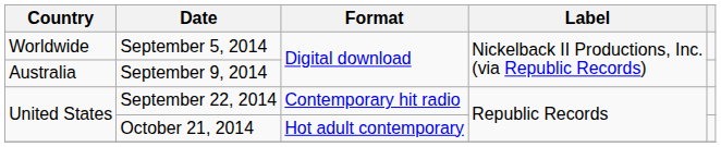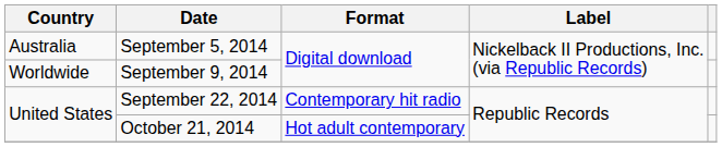September 5, 2014 | Country: Worldwide -> Australia
September 9, 2014 | Country: Australia -> Worldwide
